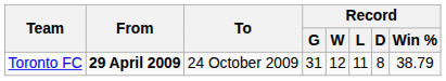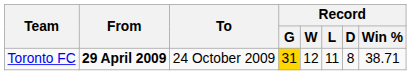Toronto FC | Record / G: no background -> gold background
Toronto FC | Record / Win %: 38.79 -> 38.71
